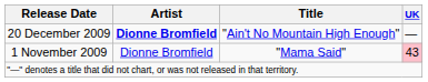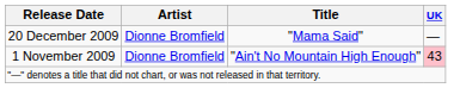20 December 2009 | Artist: bold -> normal
20 December 2009 | Title: "Ain't No Mountain High Enough" -> "Mama Said"
1 November 2009 | Title: "Mama Said" -> "Ain't No Mountain High Enough"
